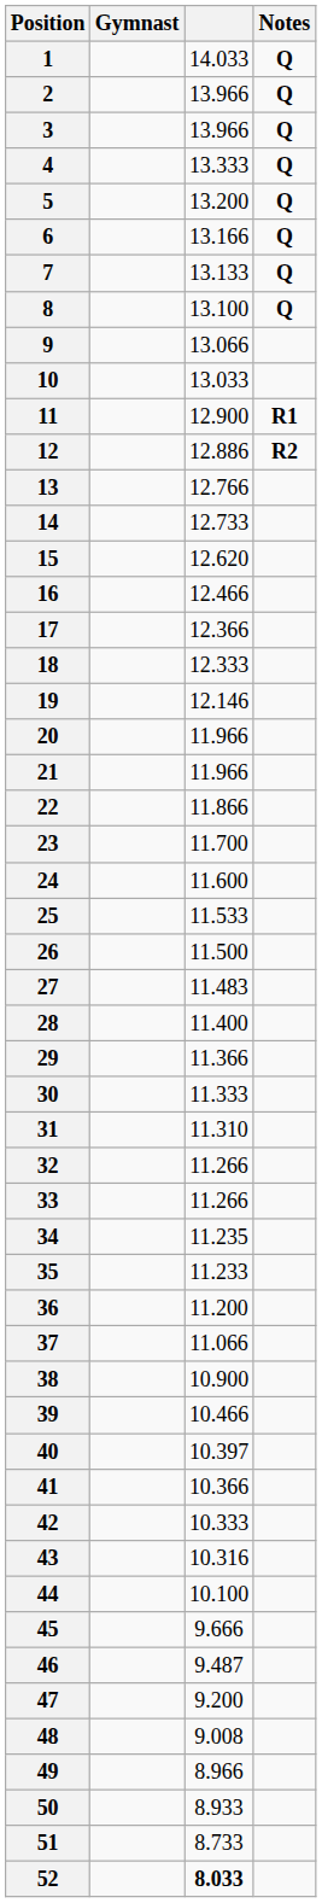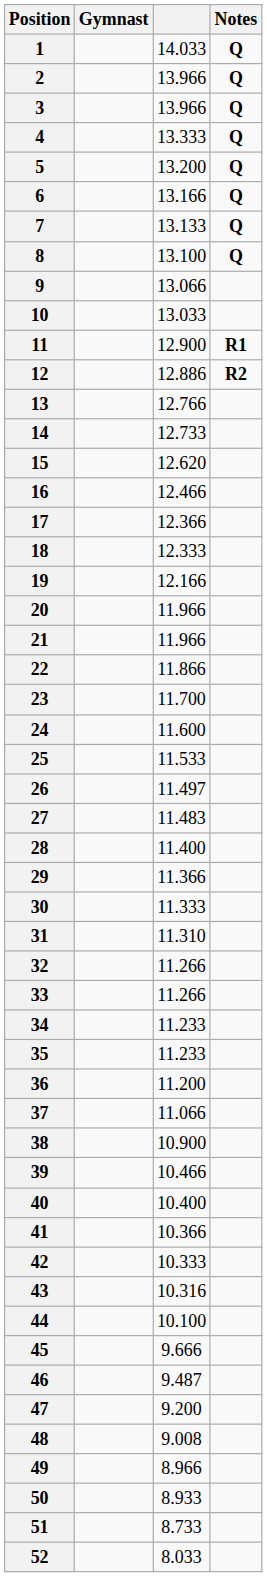19 | column 3: 12.146 -> 12.166
26 | column 3: 11.500 -> 11.497
34 | column 3: 11.235 -> 11.233
40 | column 3: 10.397 -> 10.400
52 | column 3: bold -> normal
